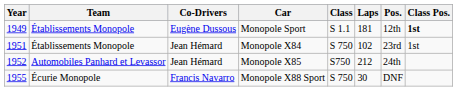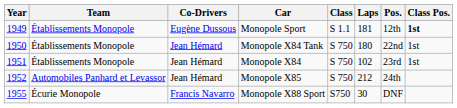+ row: 1950 | Établissements Monopole | Jean Hémard | Monopole X84 Tank | S 750 | 180 | 22nd | 1st
Monopole X85 | Class: S750 -> S 750
Monopole X88 Sport | Class: S 750 -> S750
